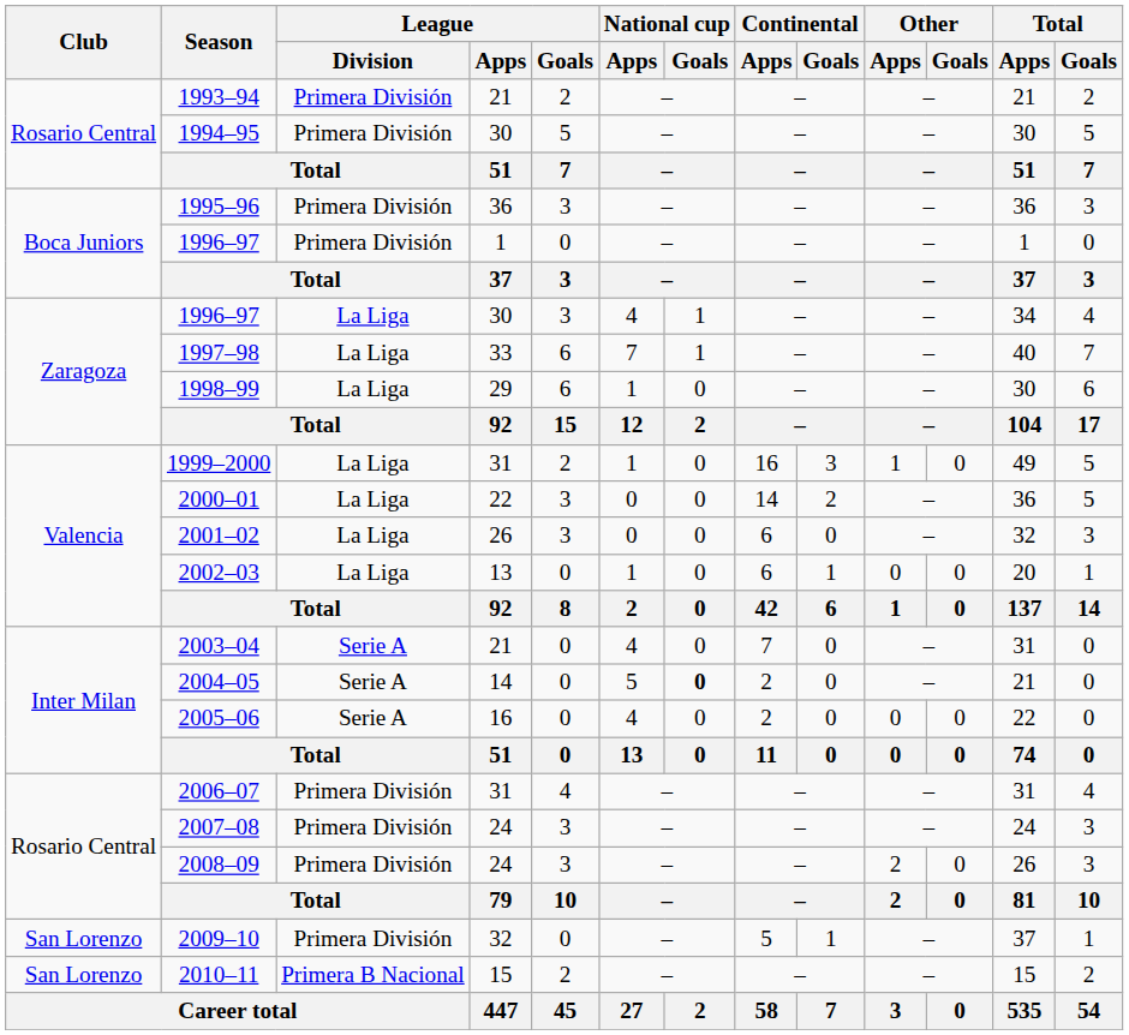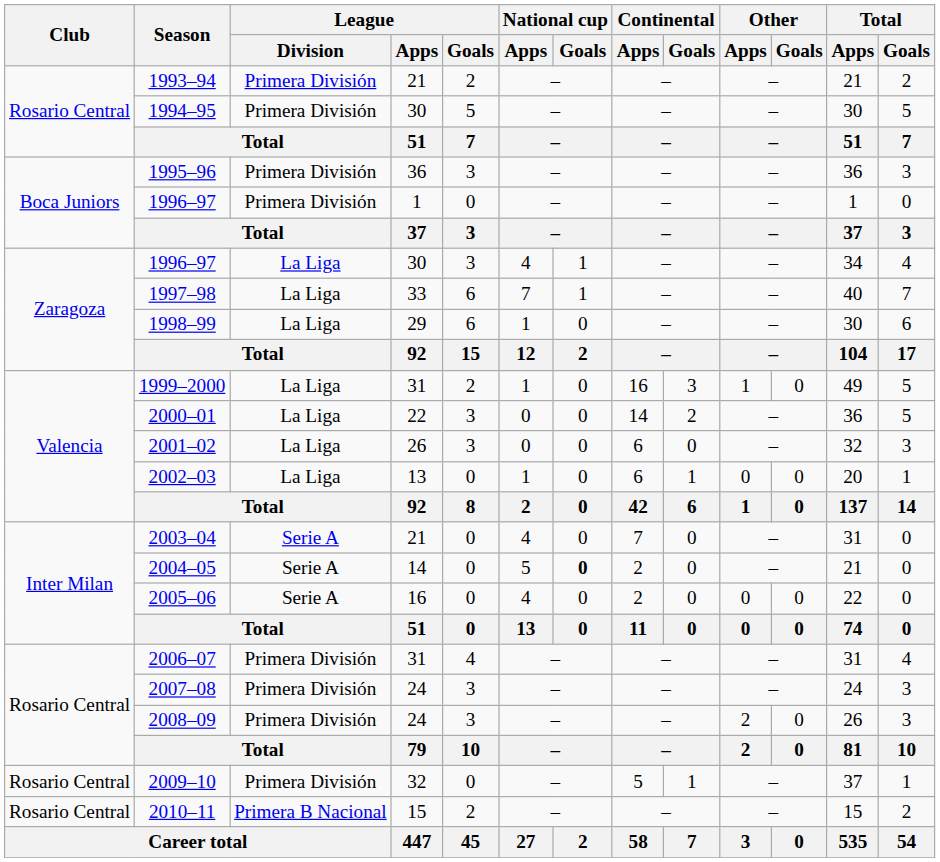2009–10 | Club: San Lorenzo -> Rosario Central
2010–11 | Club: San Lorenzo -> Rosario Central
